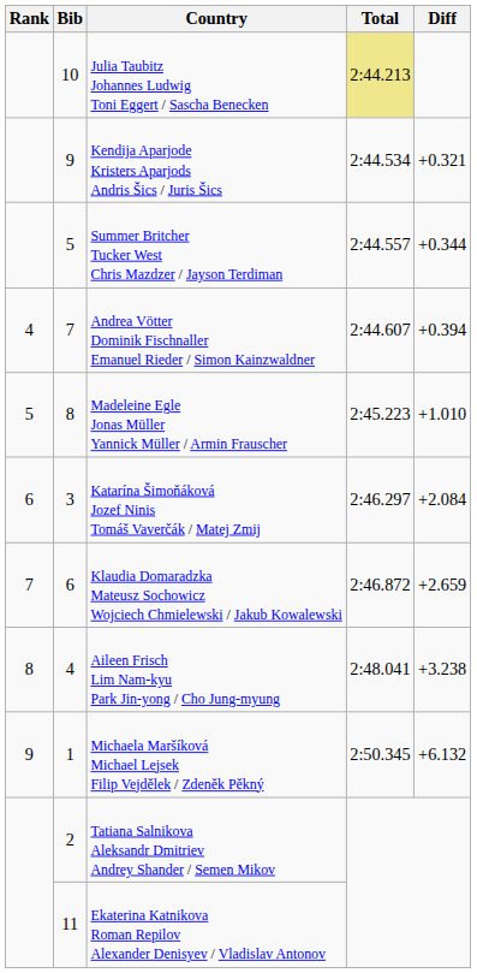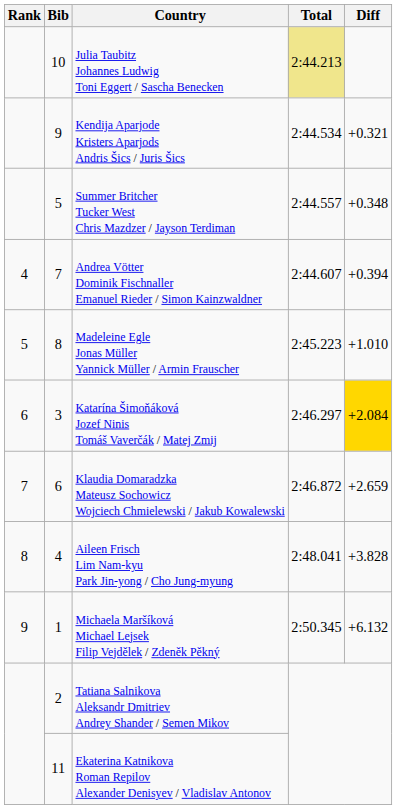Summer Britcher Tucker West Chris Mazdzer / Jayson Terdiman | Diff: +0.344 -> +0.348
Katarína Šimoňáková Jozef Ninis Tomáš Vaverčák / Matej Zmij | Diff: no background -> gold background
Aileen Frisch Lim Nam-kyu Park Jin-yong / Cho Jung-myung | Diff: +3.238 -> +3.828
